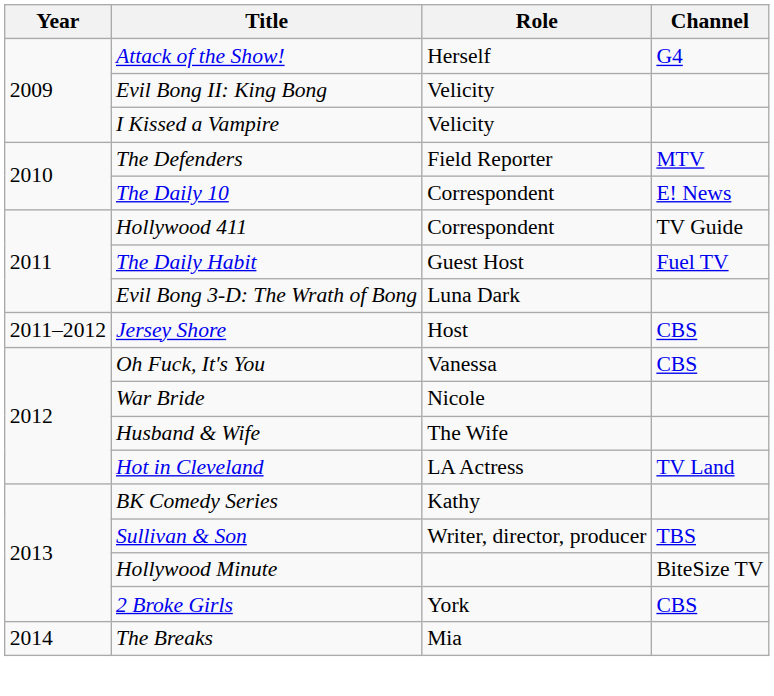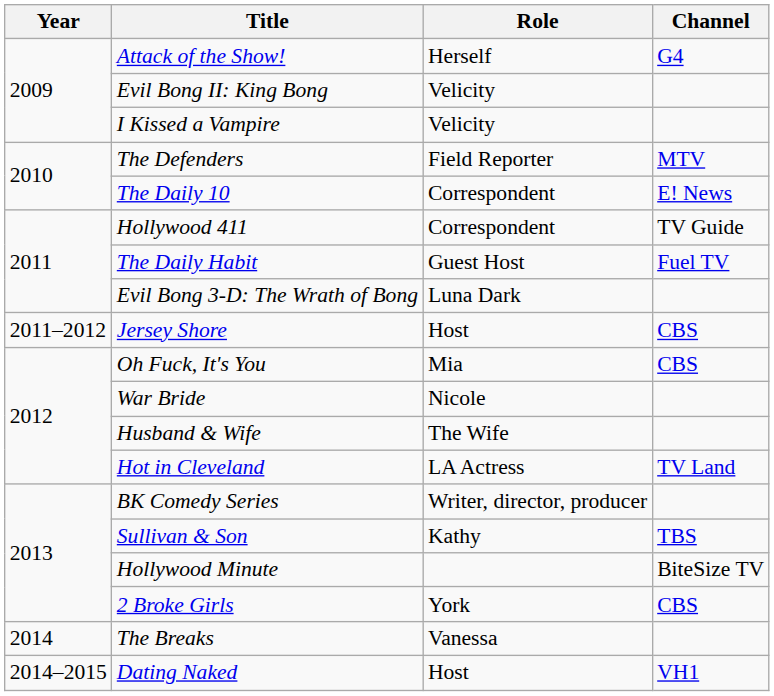Oh Fuck, It's You | Role: Vanessa -> Mia
BK Comedy Series | Role: Kathy -> Writer, director, producer
Sullivan & Son | Role: Writer, director, producer -> Kathy
The Breaks | Role: Mia -> Vanessa
+ row: 2014–2015 | Dating Naked | Host | VH1
